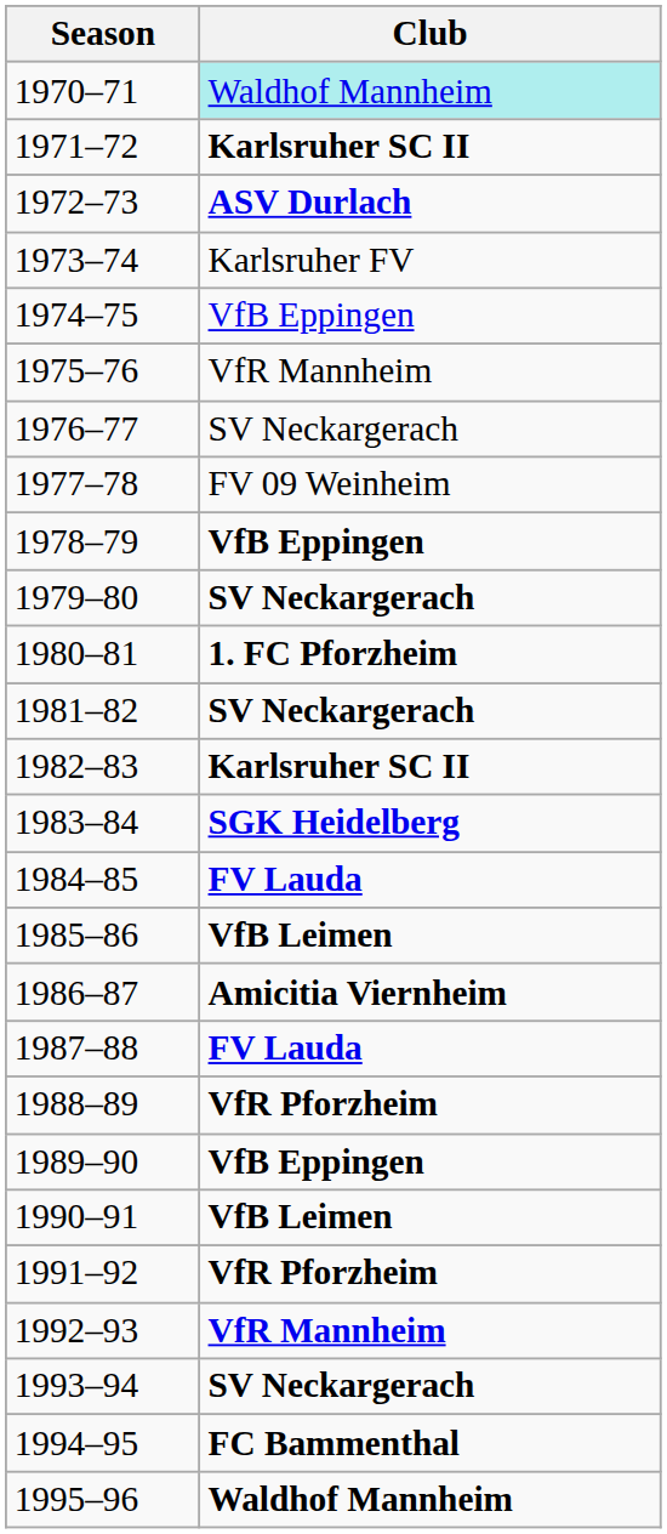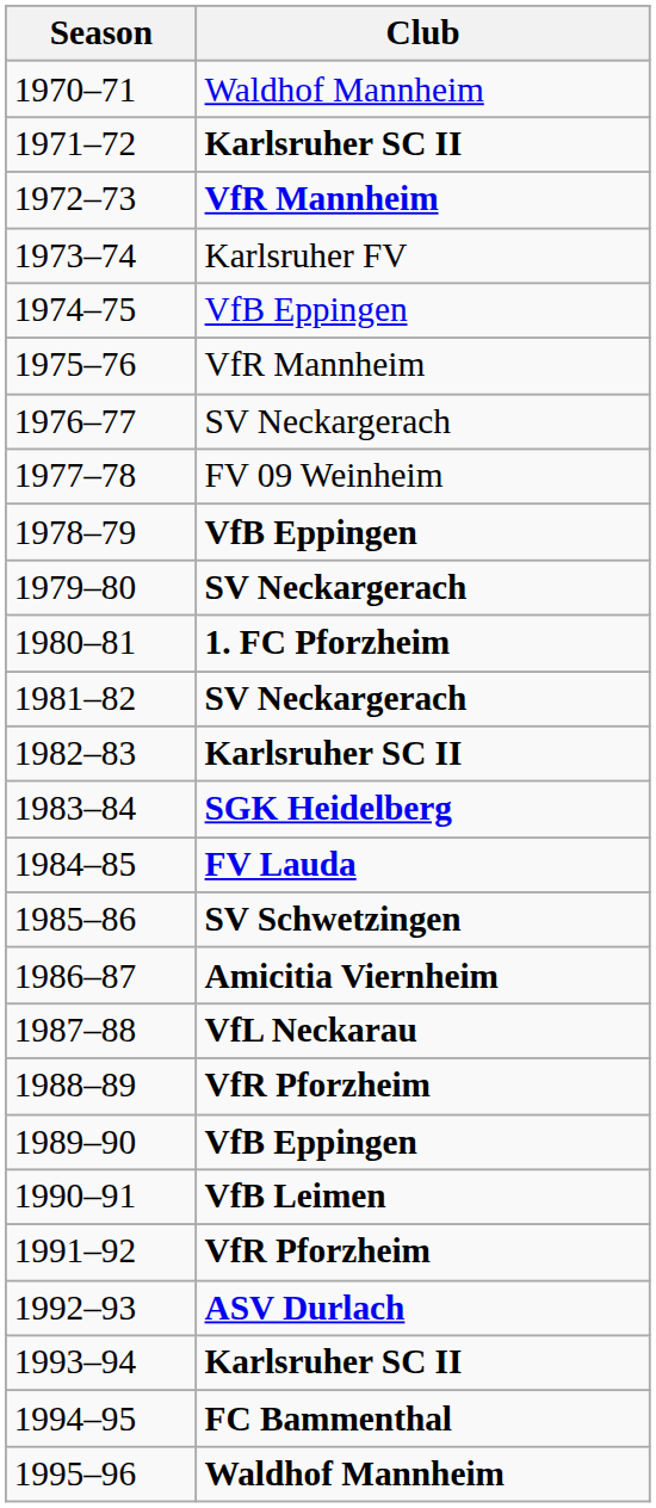1970–71 | Club: paleturquoise background -> no background
1972–73 | Club: ASV Durlach -> VfR Mannheim
1985–86 | Club: VfB Leimen -> SV Schwetzingen
1987–88 | Club: FV Lauda -> VfL Neckarau
1992–93 | Club: VfR Mannheim -> ASV Durlach
1993–94 | Club: SV Neckargerach -> Karlsruher SC II
